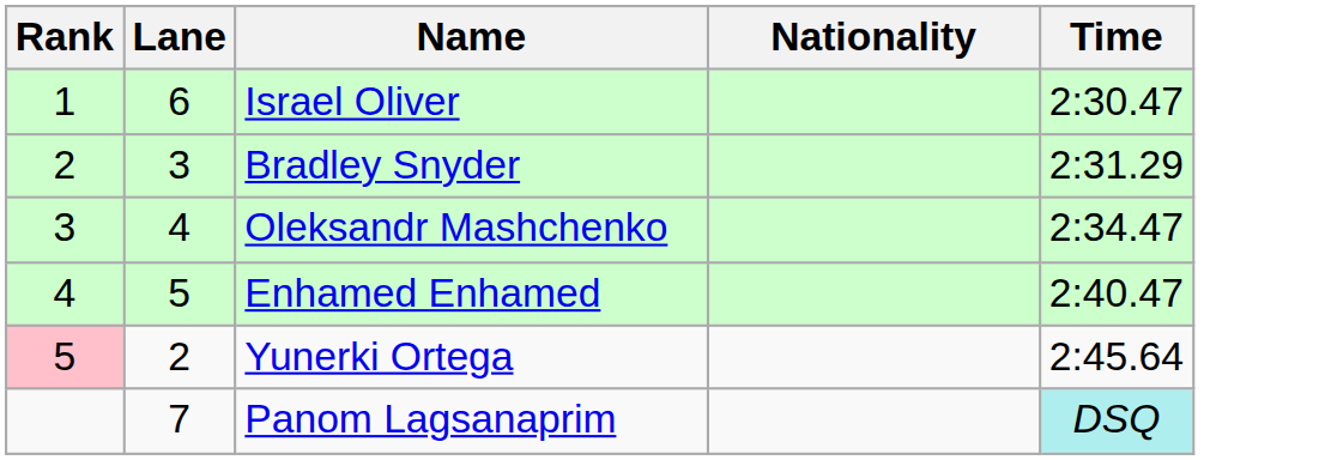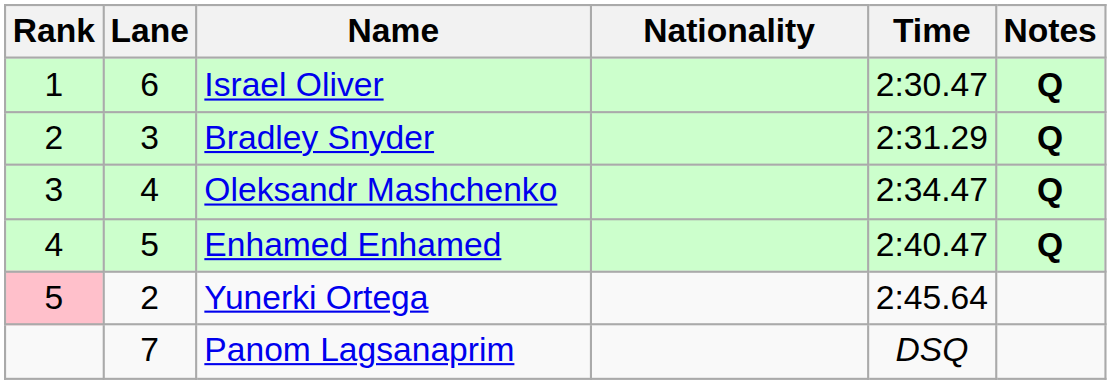+ column: Notes | Q | Q | Q | Q
Panom Lagsanaprim | Time: paleturquoise background -> no background
